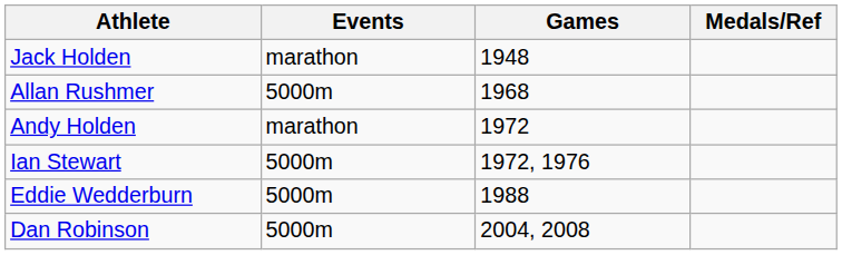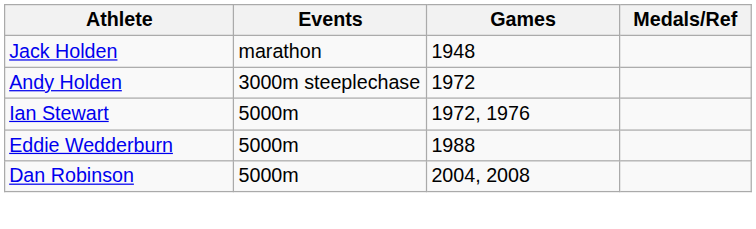- row: Allan Rushmer | 5000m | 1968
Andy Holden | Events: marathon -> 3000m steeplechase
